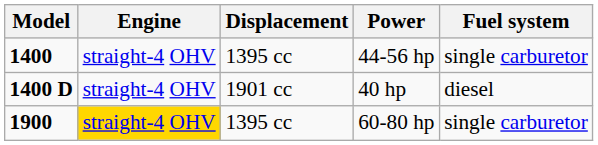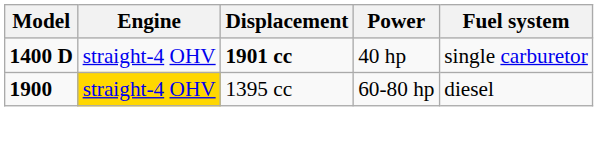- row: 1400 | straight-4 OHV | 1395 cc | 44-56 hp | single carburetor
40 hp | Displacement: normal -> bold
40 hp | Fuel system: diesel -> single carburetor
60-80 hp | Fuel system: single carburetor -> diesel
